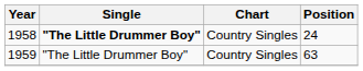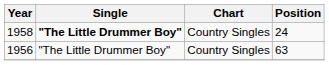63 | Year: 1959 -> 1956
